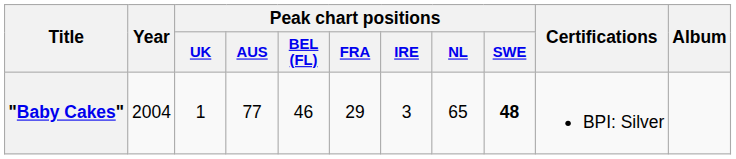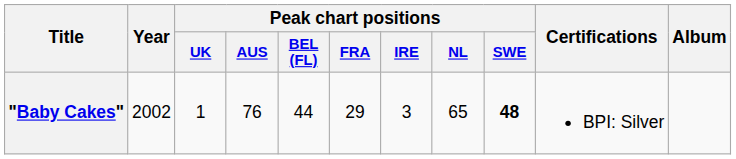"Baby Cakes" | Year: 2004 -> 2002
"Baby Cakes" | Peak chart positions / AUS: 77 -> 76
"Baby Cakes" | Peak chart positions / BEL (FL): 46 -> 44
